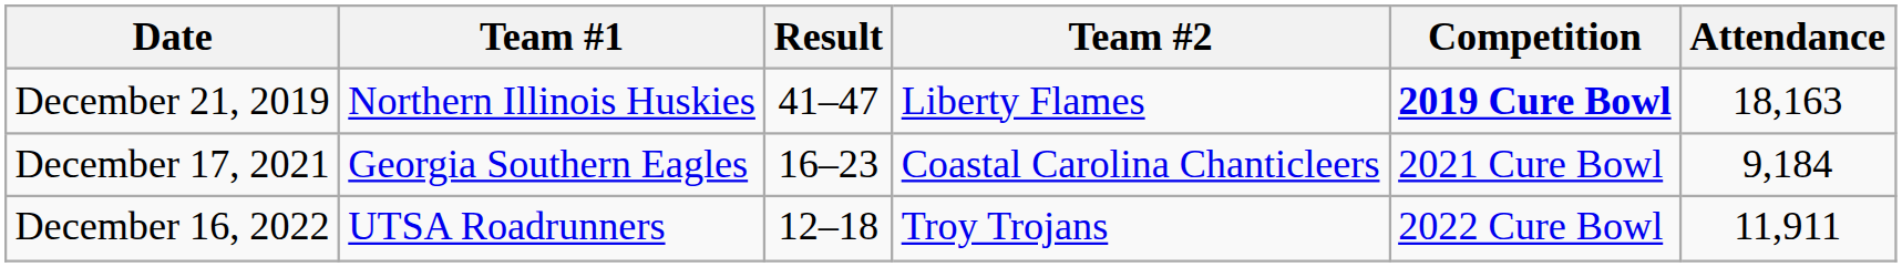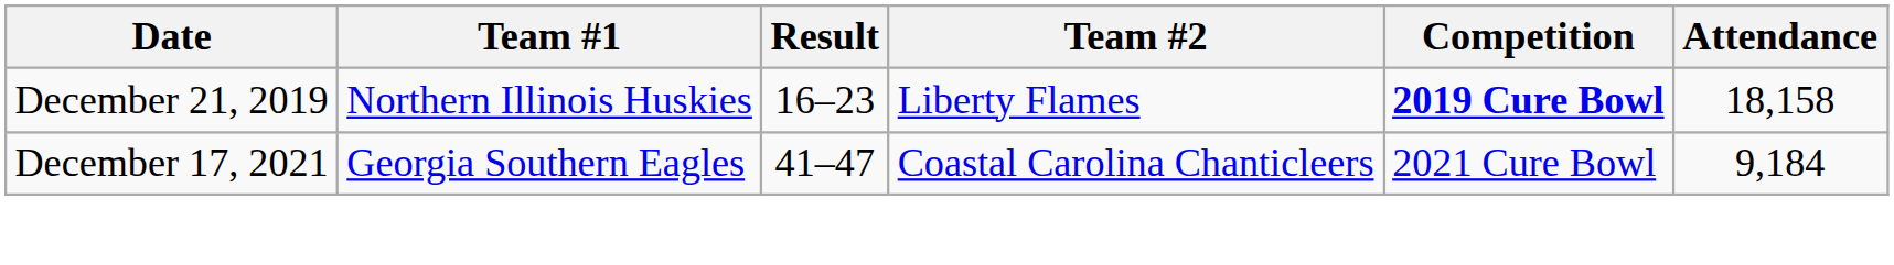December 21, 2019 | Result: 41–47 -> 16–23
December 21, 2019 | Attendance: 18,163 -> 18,158
December 17, 2021 | Result: 16–23 -> 41–47
- row: December 16, 2022 | UTSA Roadrunners | 12–18 | Troy Trojans | 2022 Cure Bowl | 11,911
